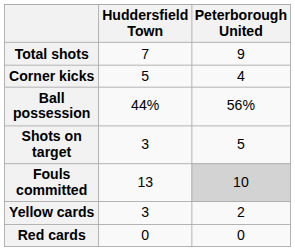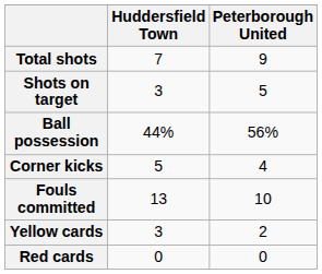rows swapped: Shots on target <-> Corner kicks
Fouls committed | Peterborough United: lightgrey background -> no background
